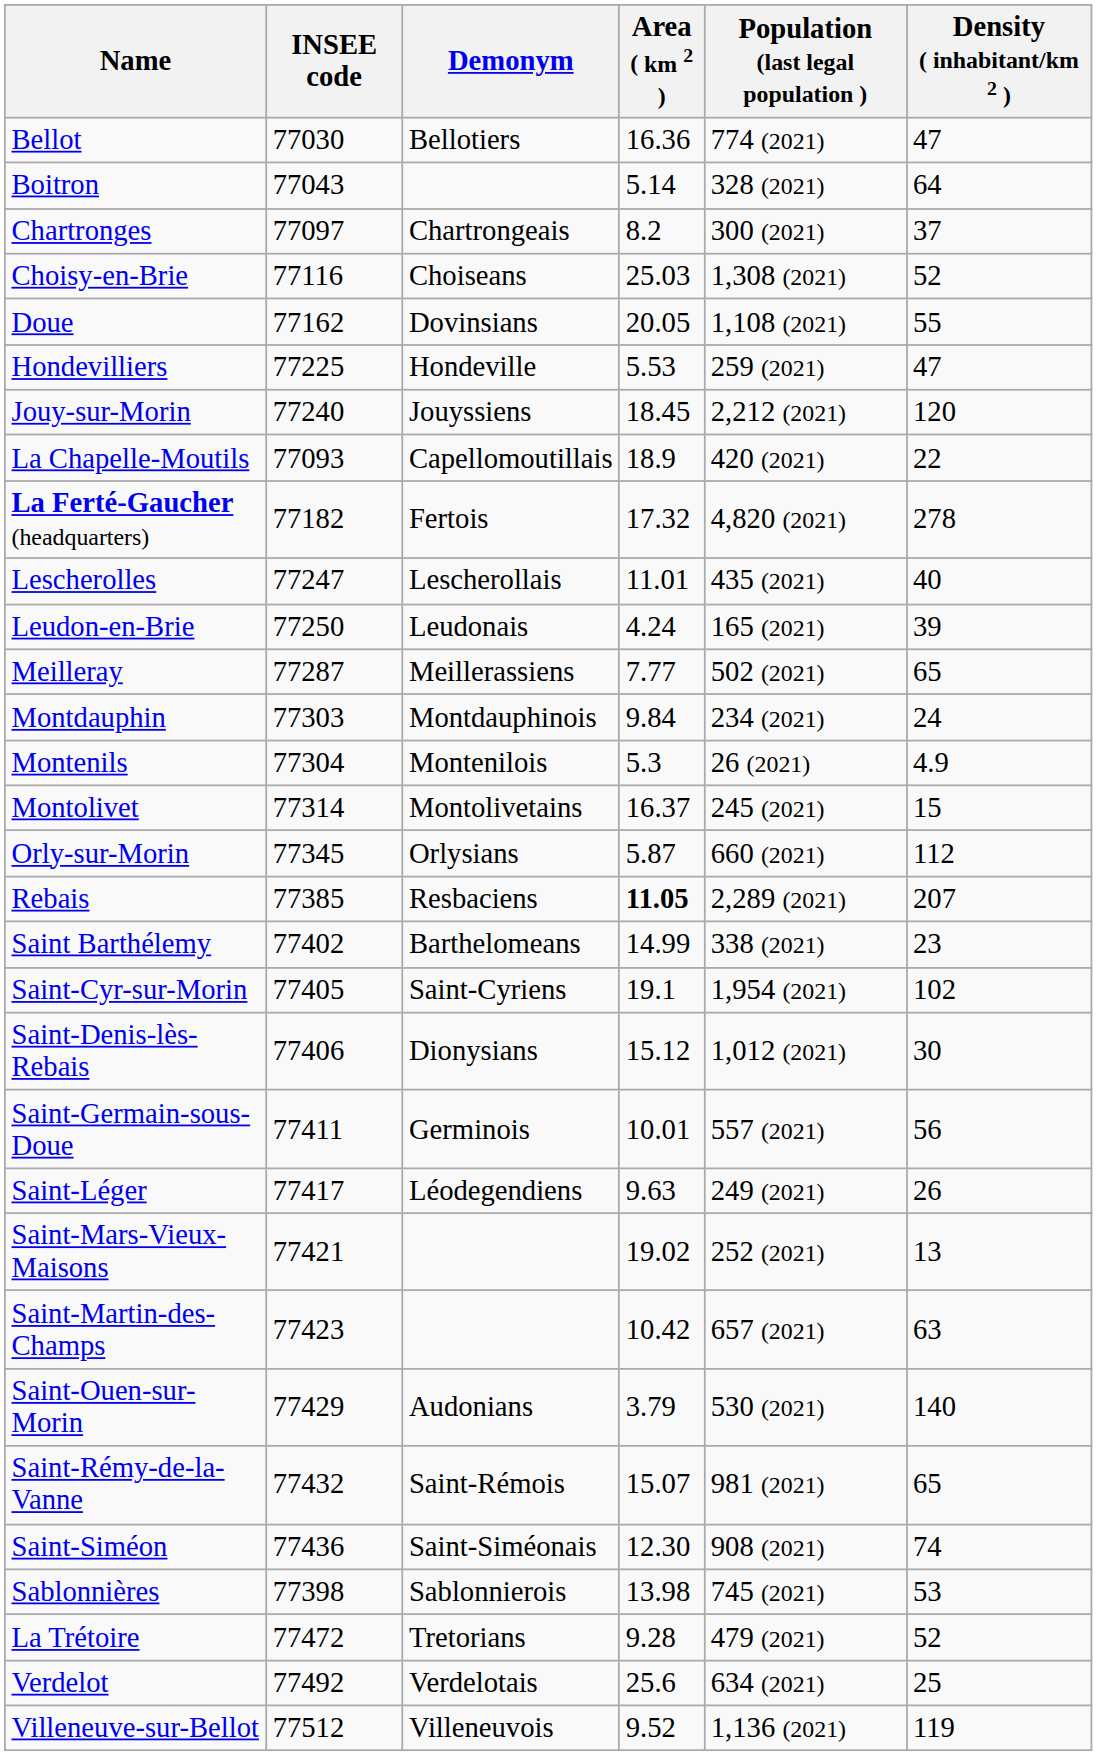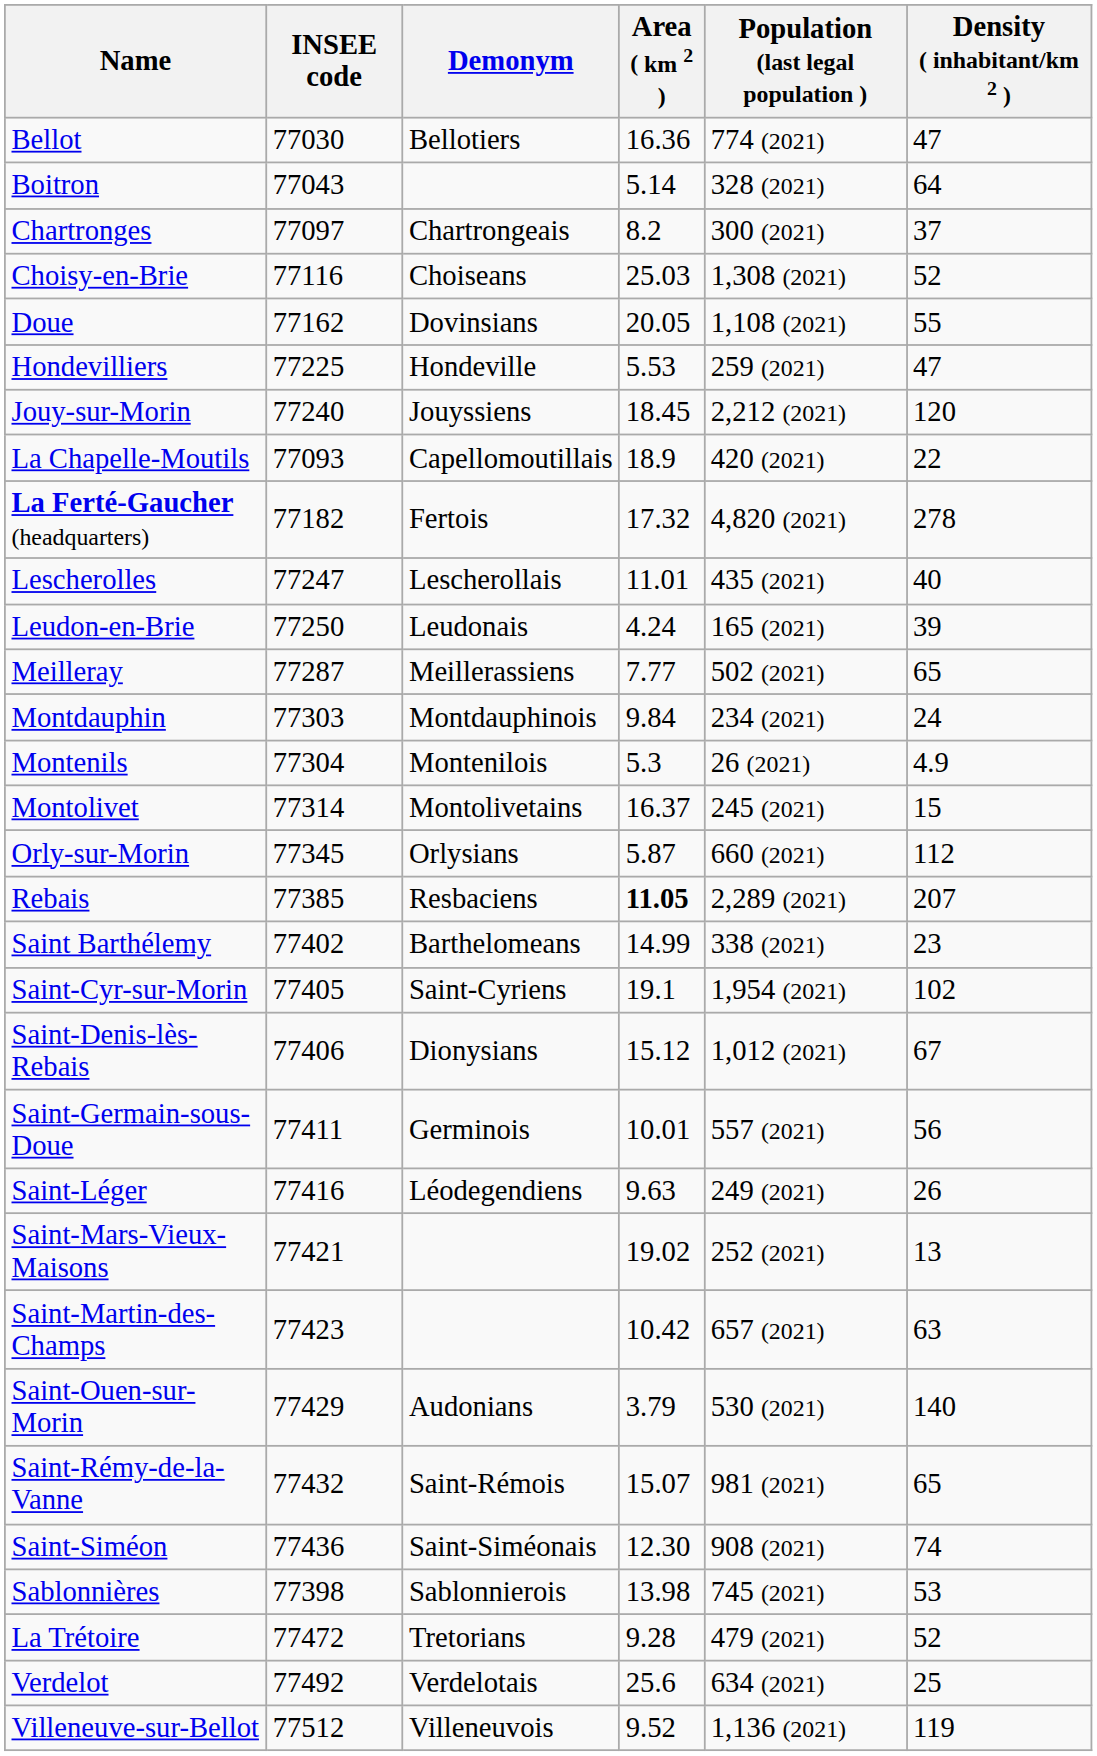Saint-Denis-lès-Rebais | Density ( inhabitant/km 2 ): 30 -> 67
Saint-Léger | INSEE code: 77417 -> 77416
